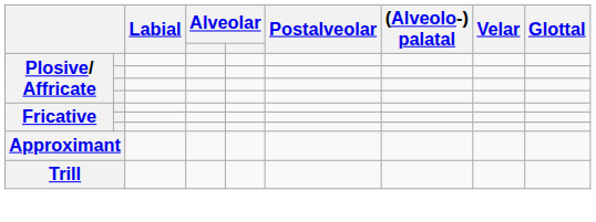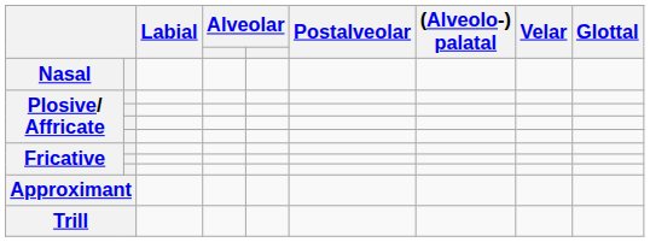+ row: Nasal
